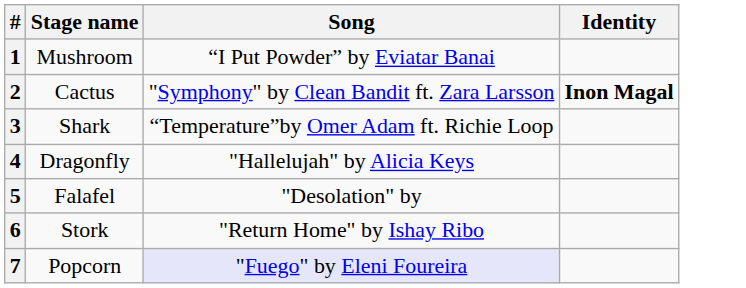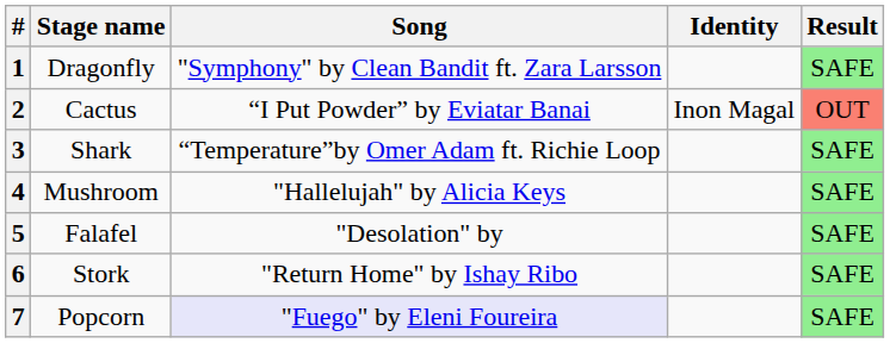+ column: Result | SAFE | OUT | SAFE | SAFE | SAFE | SAFE | SAFE
1 | Stage name: Mushroom -> Dragonfly
1 | Song: “I Put Powder” by Eviatar Banai -> "Symphony" by Clean Bandit ft. Zara Larsson
2 | Song: "Symphony" by Clean Bandit ft. Zara Larsson -> “I Put Powder” by Eviatar Banai
2 | Identity: bold -> normal
4 | Stage name: Dragonfly -> Mushroom
